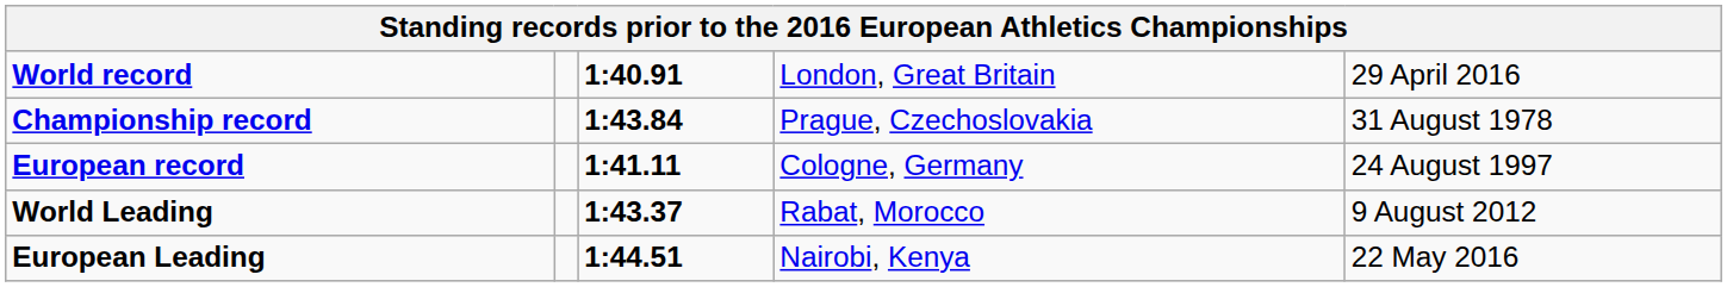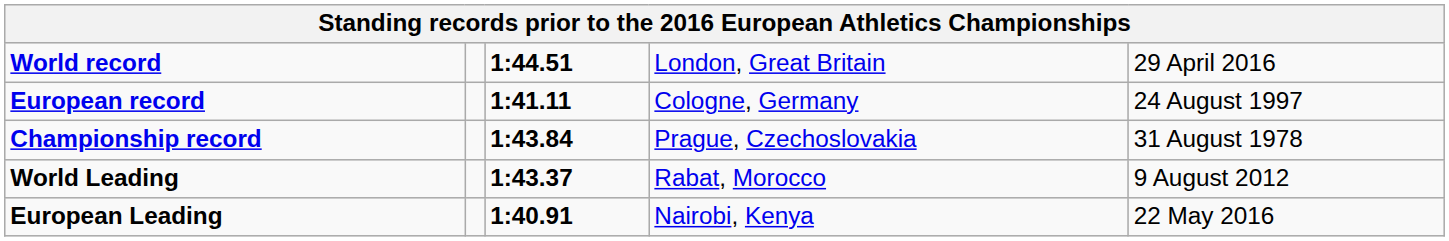World record | column 3: 1:40.91 -> 1:44.51
rows swapped: European record <-> Championship record
European Leading | column 3: 1:44.51 -> 1:40.91
